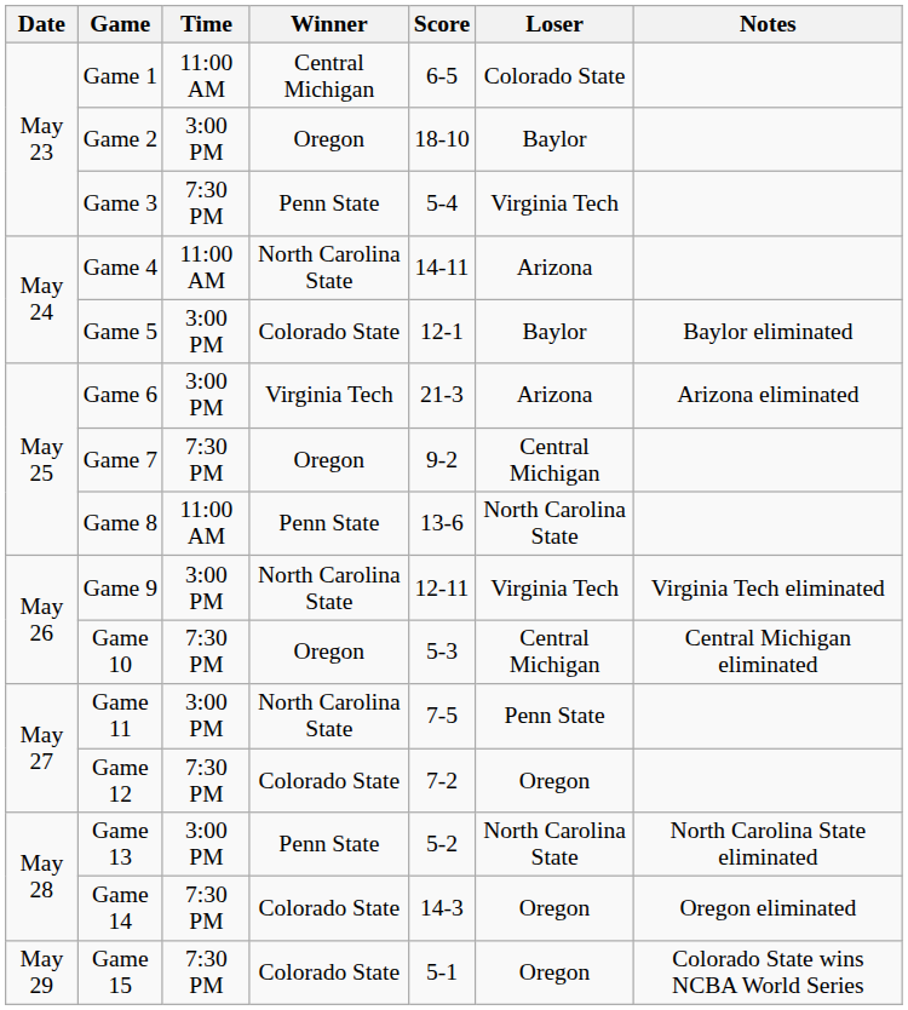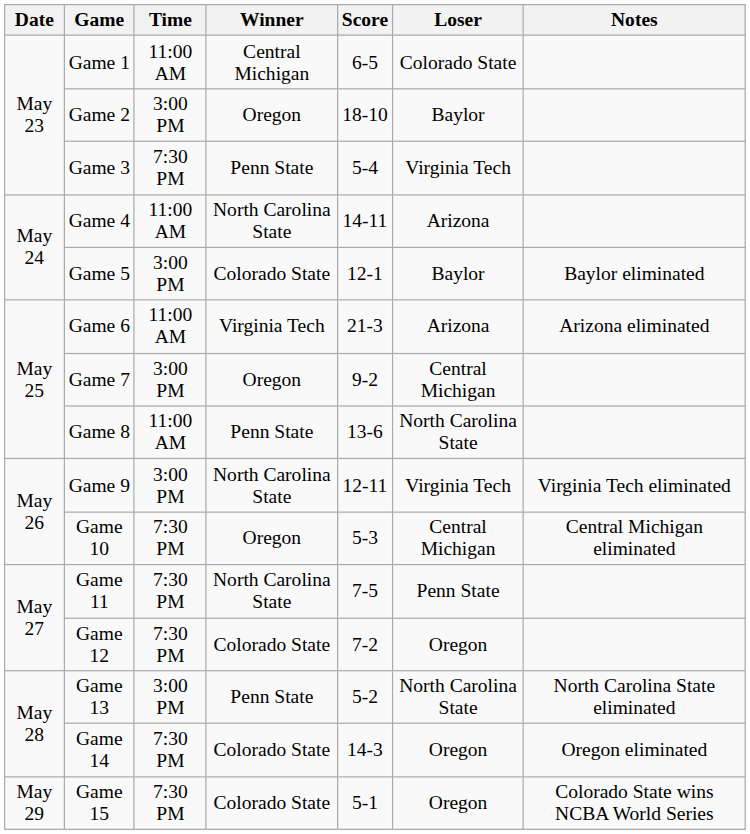Game 6 | Time: 3:00 PM -> 11:00 AM
Game 7 | Time: 7:30 PM -> 3:00 PM
Game 11 | Time: 3:00 PM -> 7:30 PM
